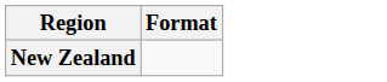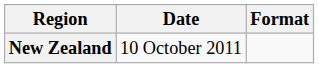+ column: Date | 10 October 2011
